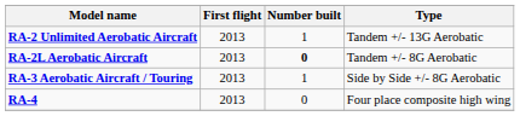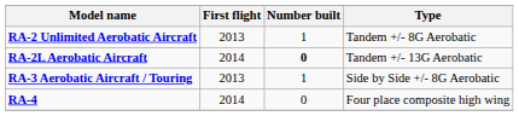RA-2 Unlimited Aerobatic Aircraft | Type: Tandem +/- 13G Aerobatic -> Tandem +/- 8G Aerobatic
RA-2L Aerobatic Aircraft | First flight: 2013 -> 2014
RA-2L Aerobatic Aircraft | Type: Tandem +/- 8G Aerobatic -> Tandem +/- 13G Aerobatic
RA-4 | First flight: 2013 -> 2014
